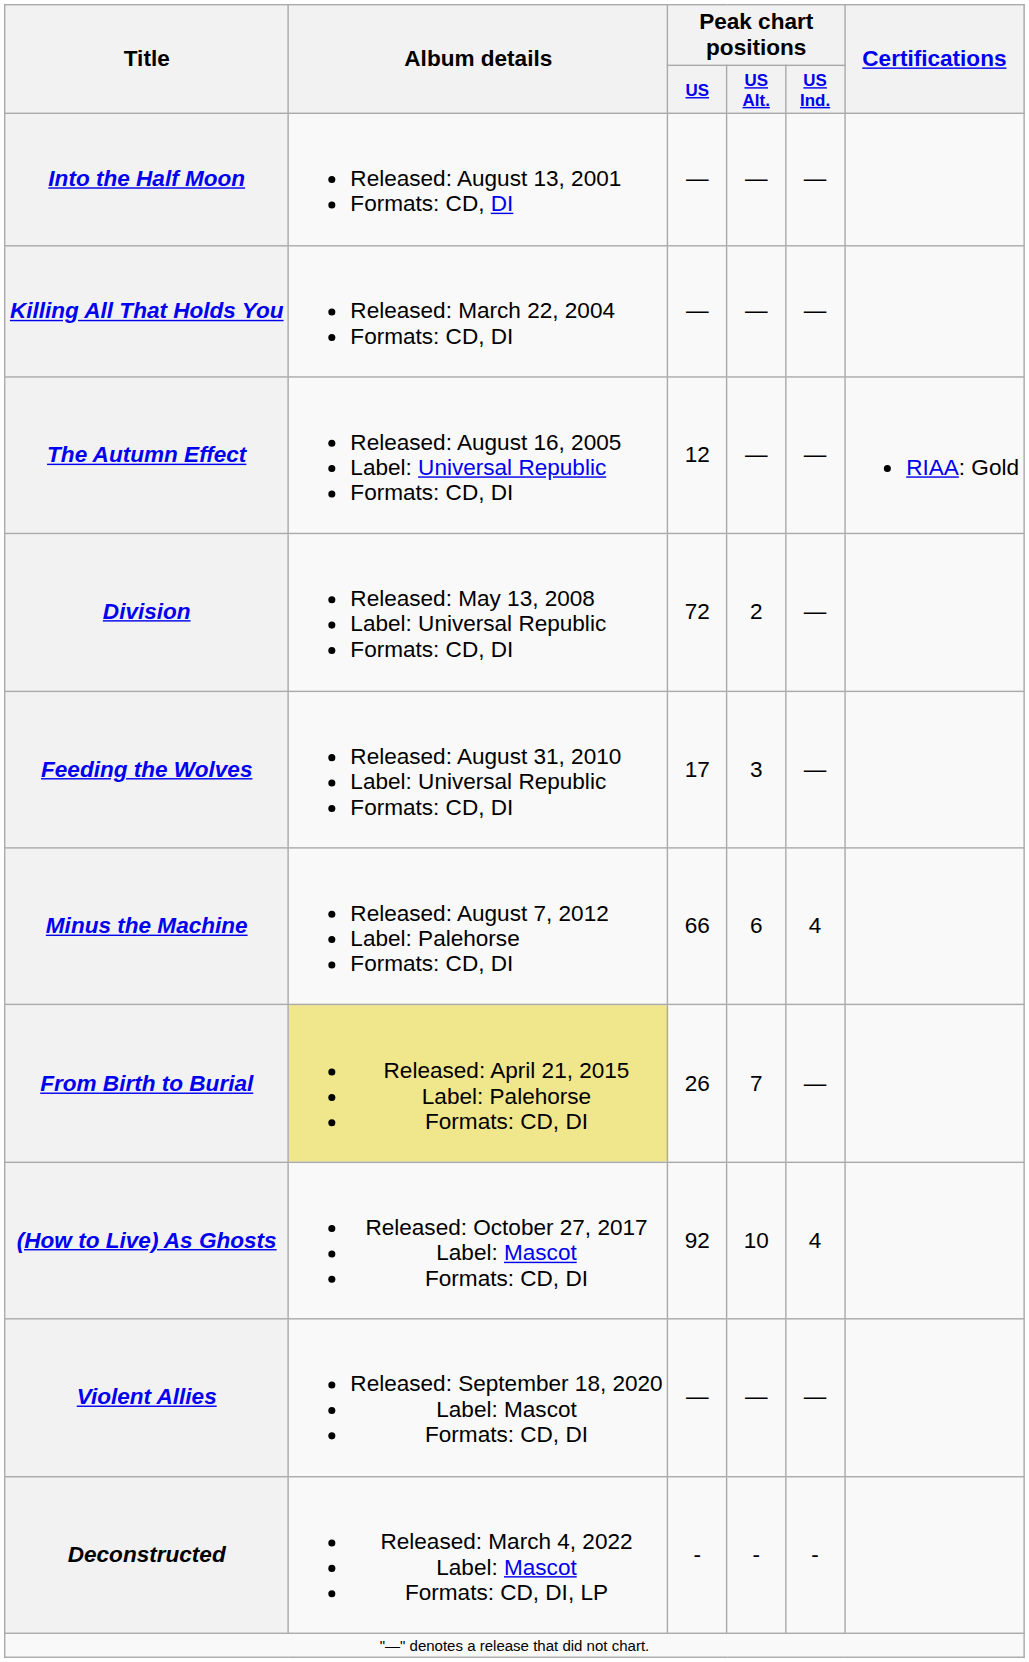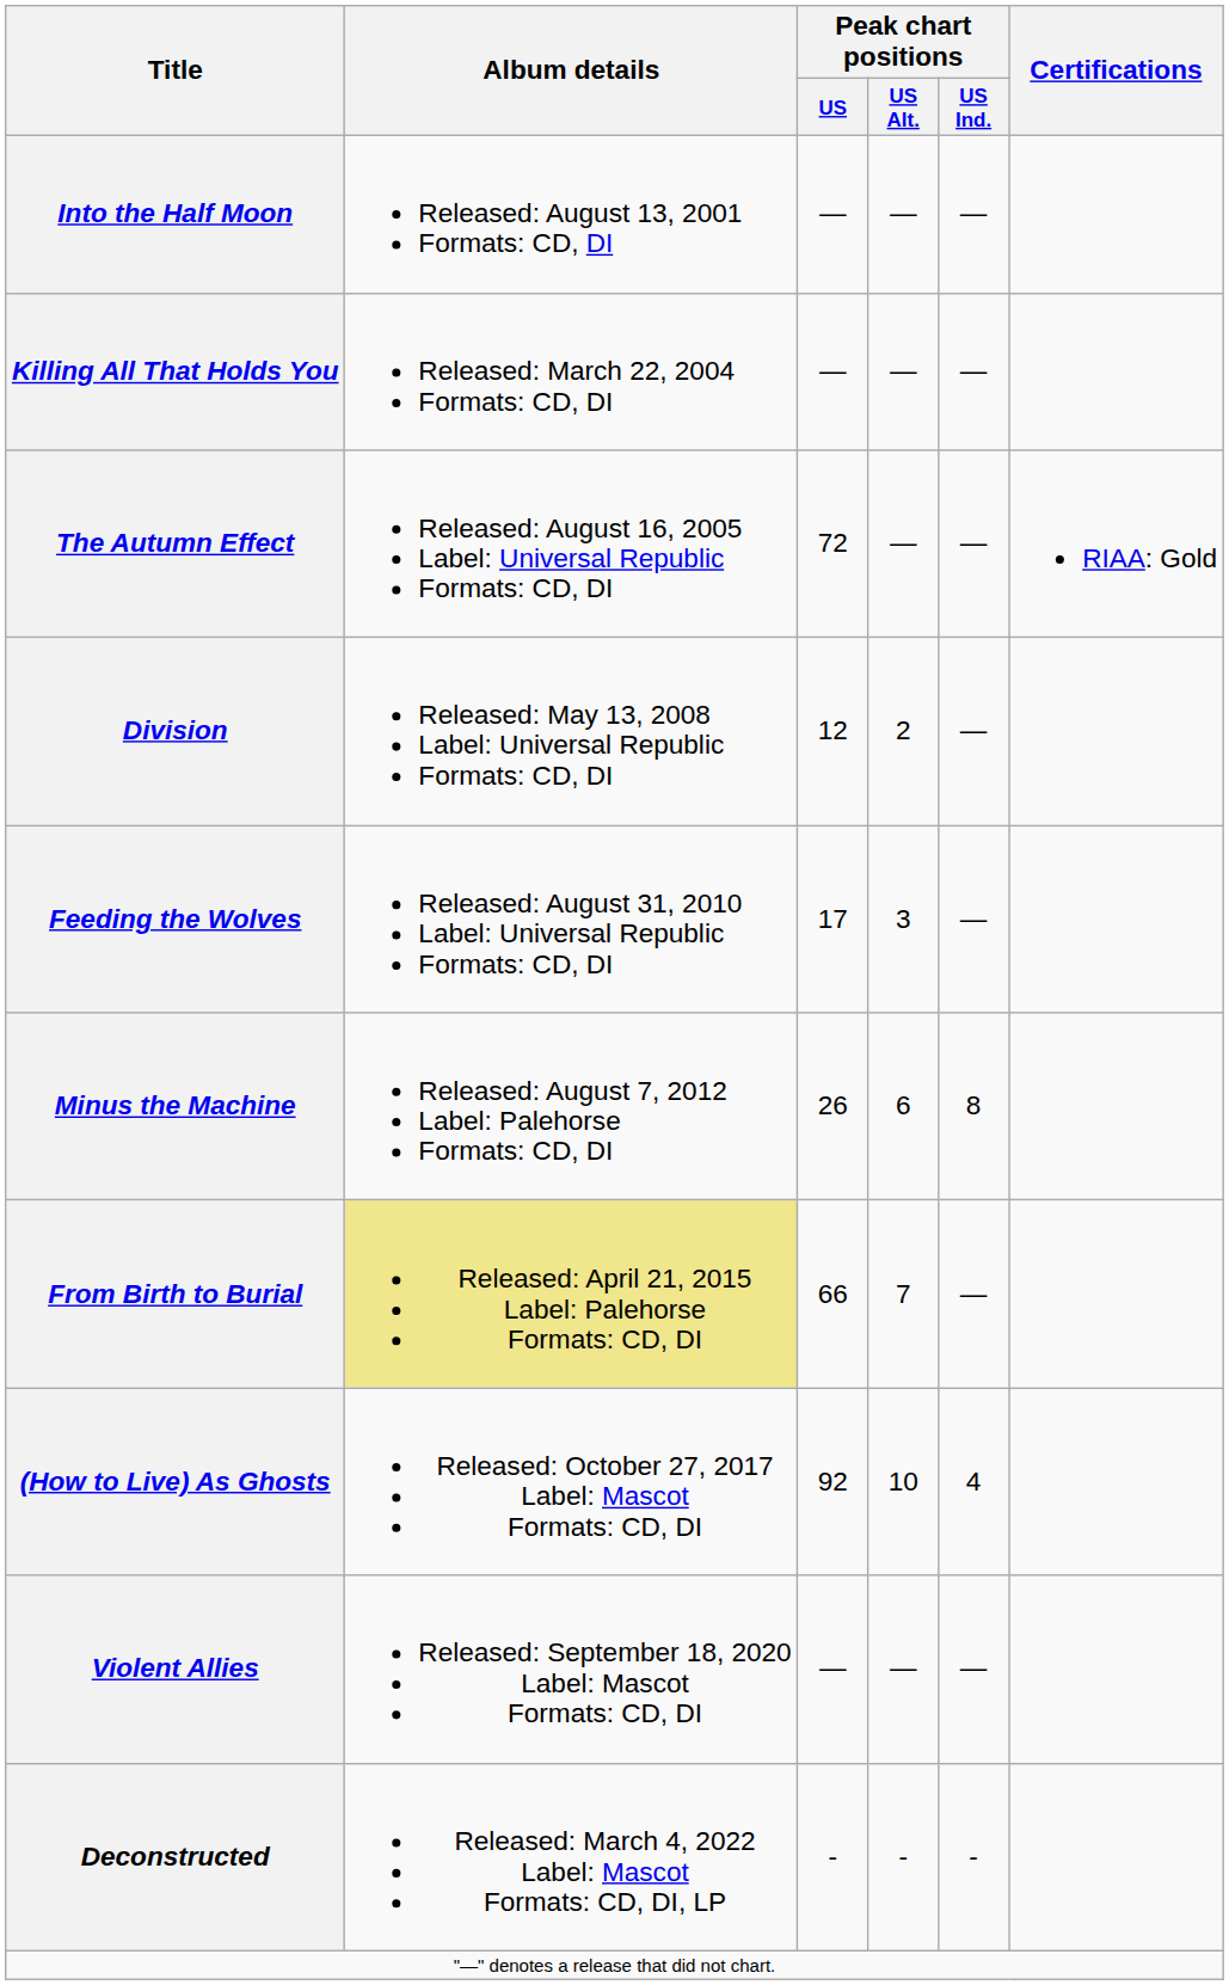The Autumn Effect | Peak chart positions / US: 12 -> 72
Division | Peak chart positions / US: 72 -> 12
Minus the Machine | Peak chart positions / US: 66 -> 26
Minus the Machine | Peak chart positions / US Ind.: 4 -> 8
From Birth to Burial | Peak chart positions / US: 26 -> 66
